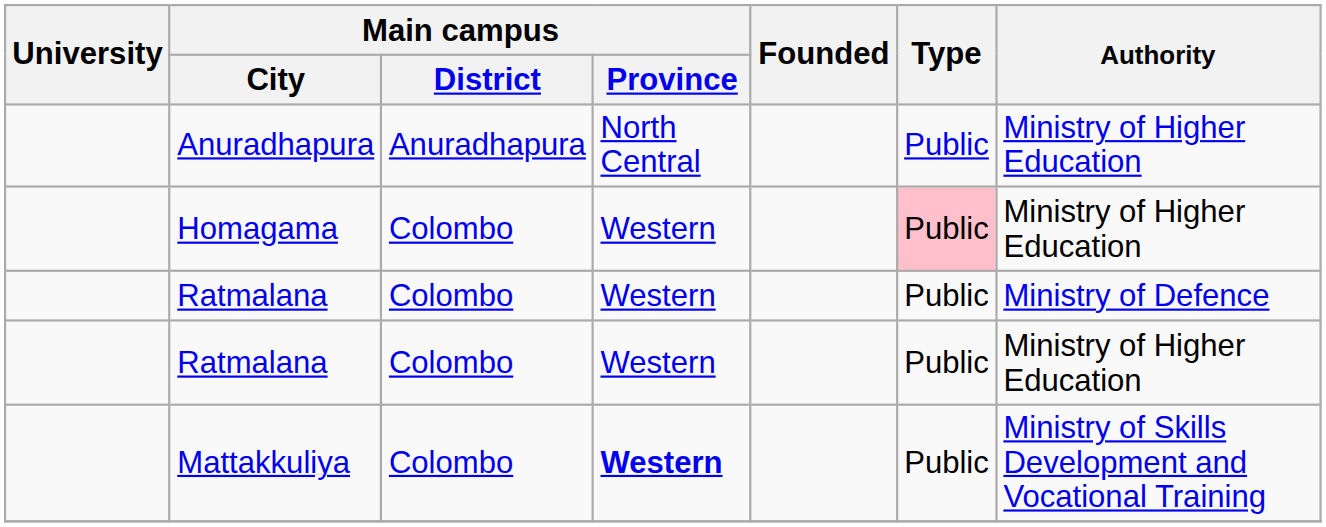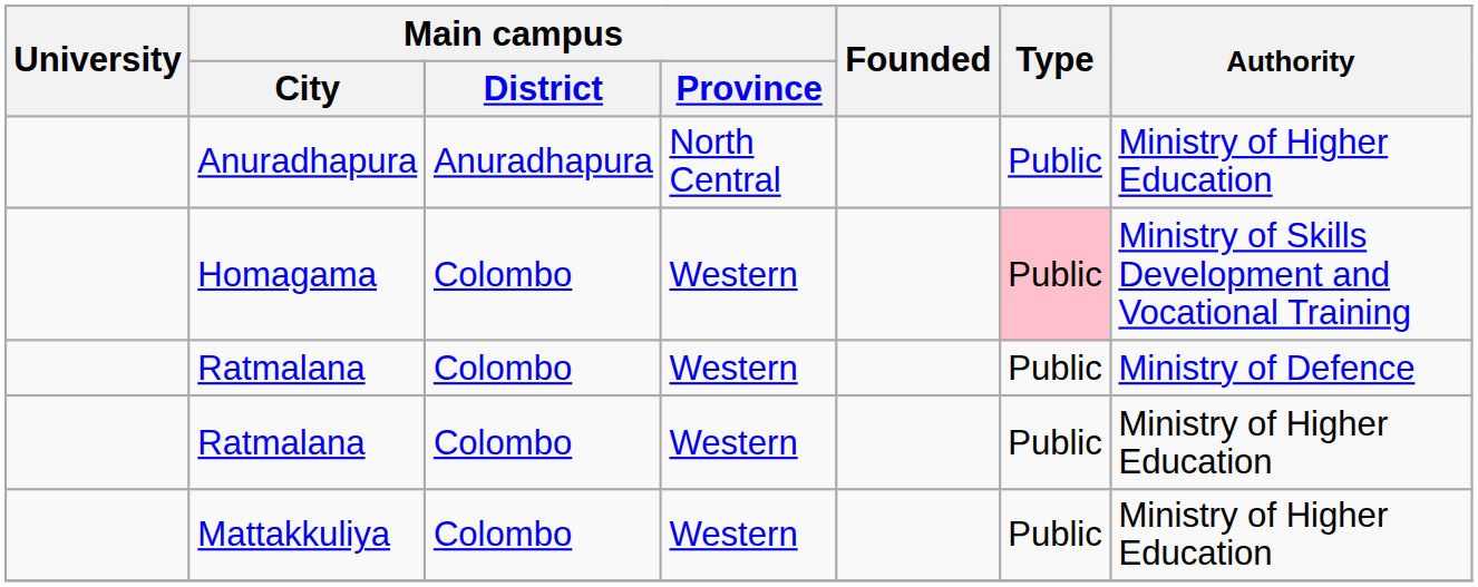Homagama | Authority: Ministry of Higher Education -> Ministry of Skills Development and Vocational Training
Mattakkuliya | Main campus / Province: bold -> normal
Mattakkuliya | Authority: Ministry of Skills Development and Vocational Training -> Ministry of Higher Education
